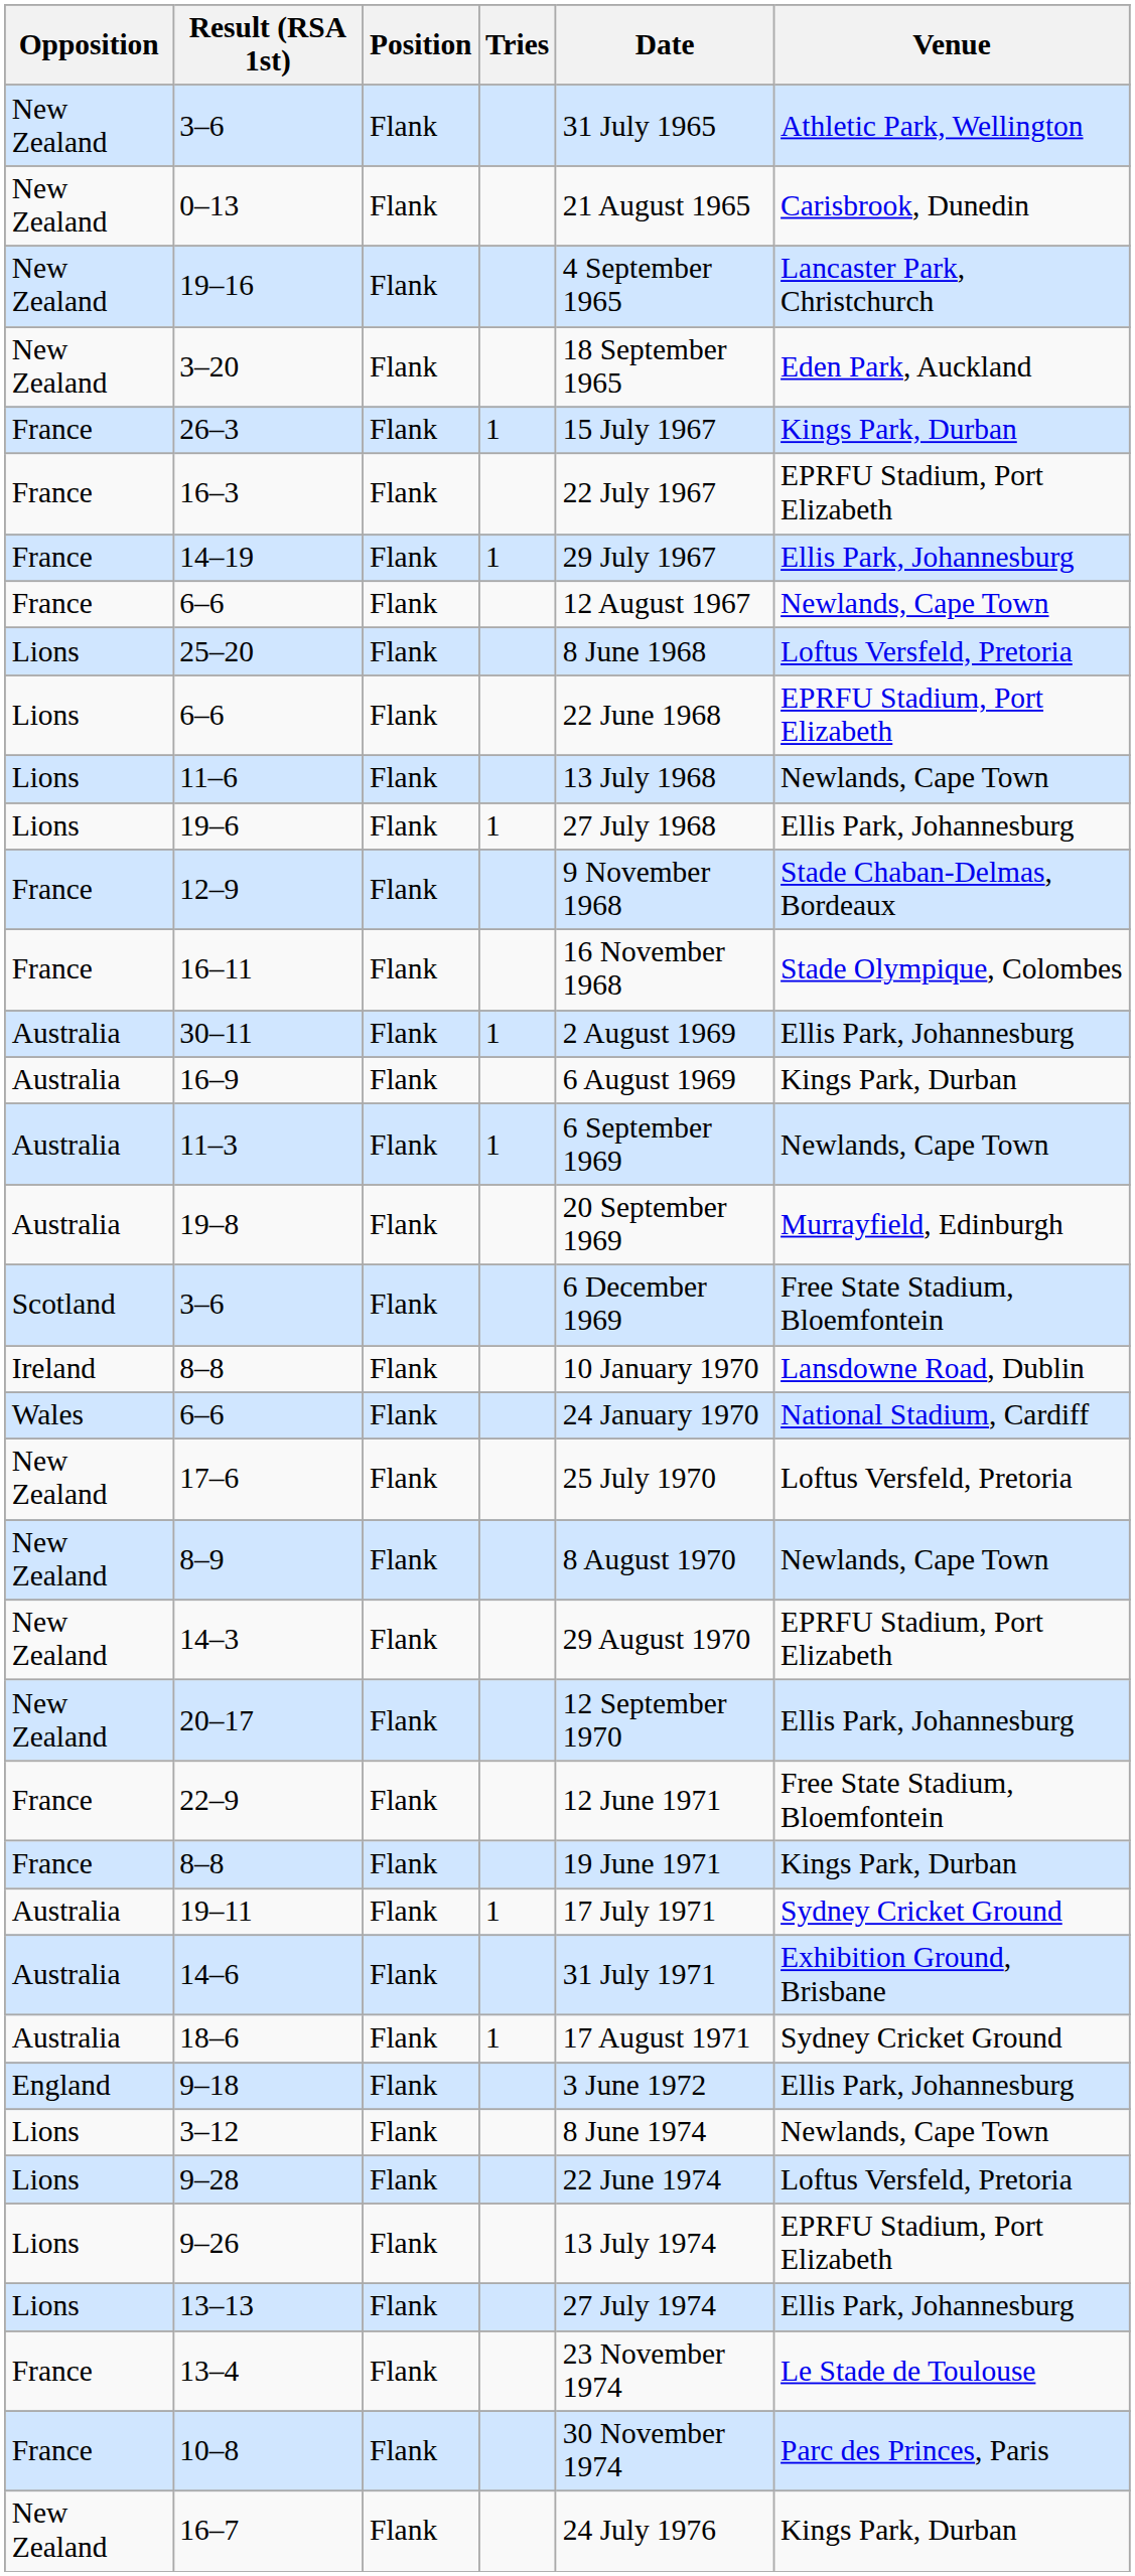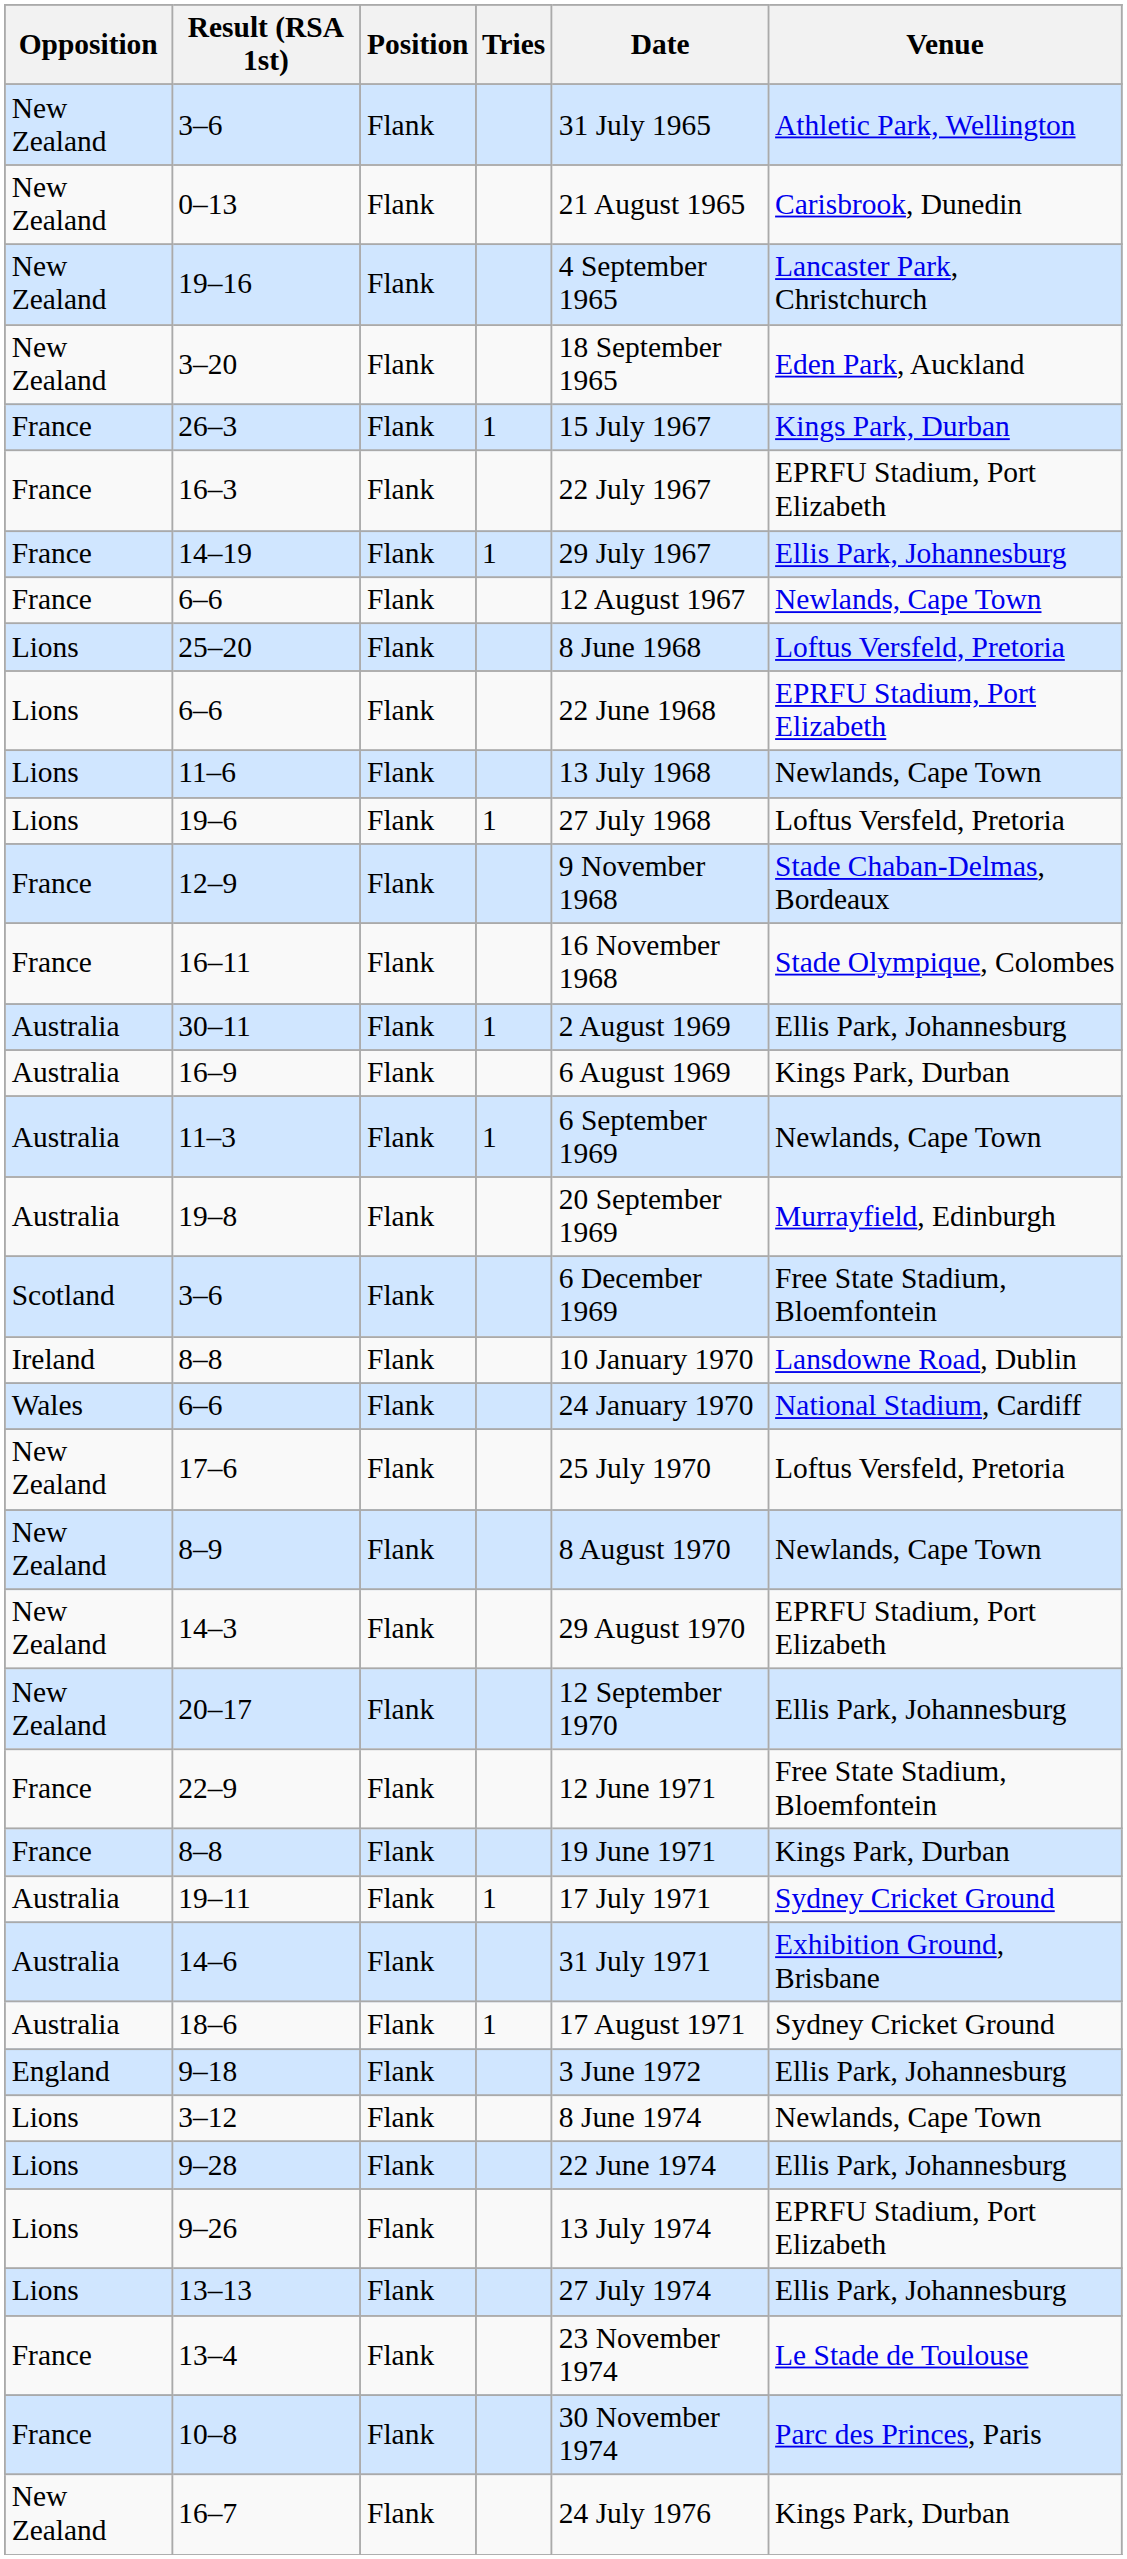19–6 | Venue: Ellis Park, Johannesburg -> Loftus Versfeld, Pretoria
9–28 | Venue: Loftus Versfeld, Pretoria -> Ellis Park, Johannesburg
